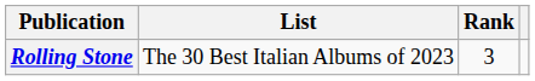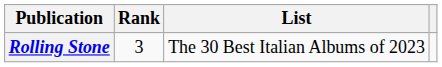columns swapped: List <-> Rank
